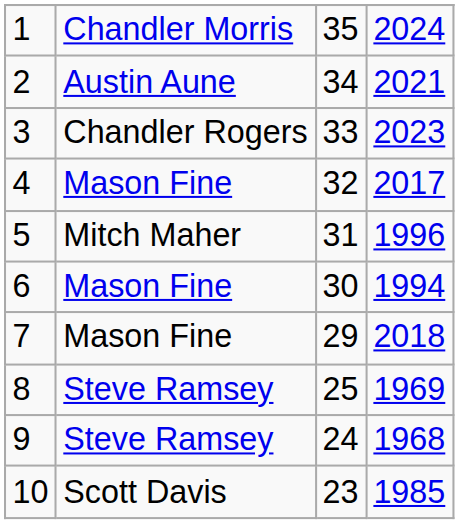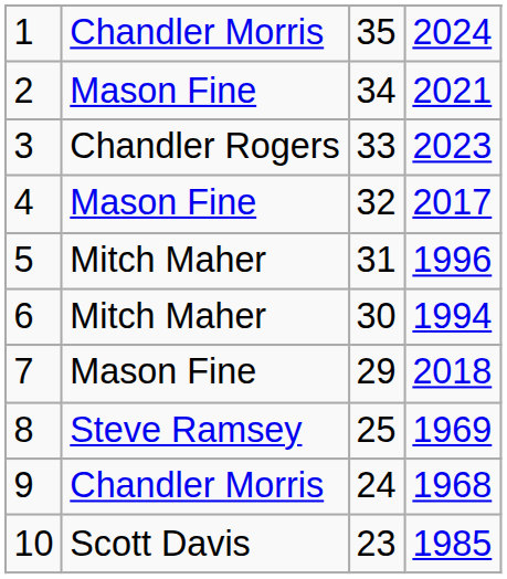2 | column 2: Austin Aune -> Mason Fine
6 | column 2: Mason Fine -> Mitch Maher
9 | column 2: Steve Ramsey -> Chandler Morris
